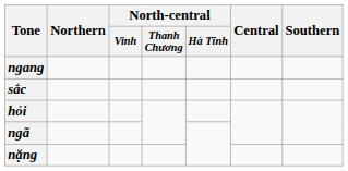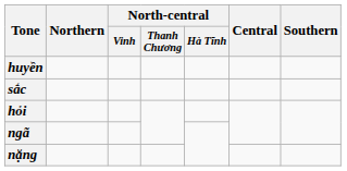- row: ngang
+ row: huyền
